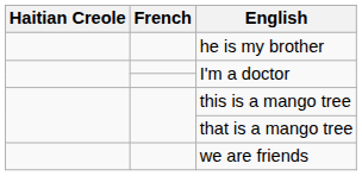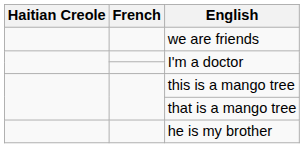rows swapped: he is my brother <-> we are friends
